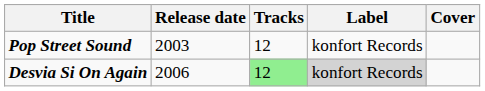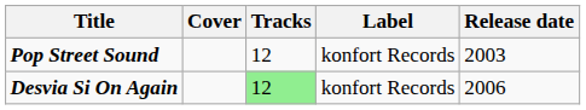columns swapped: Release date <-> Cover
Desvia Si On Again | Label: lightgrey background -> no background
